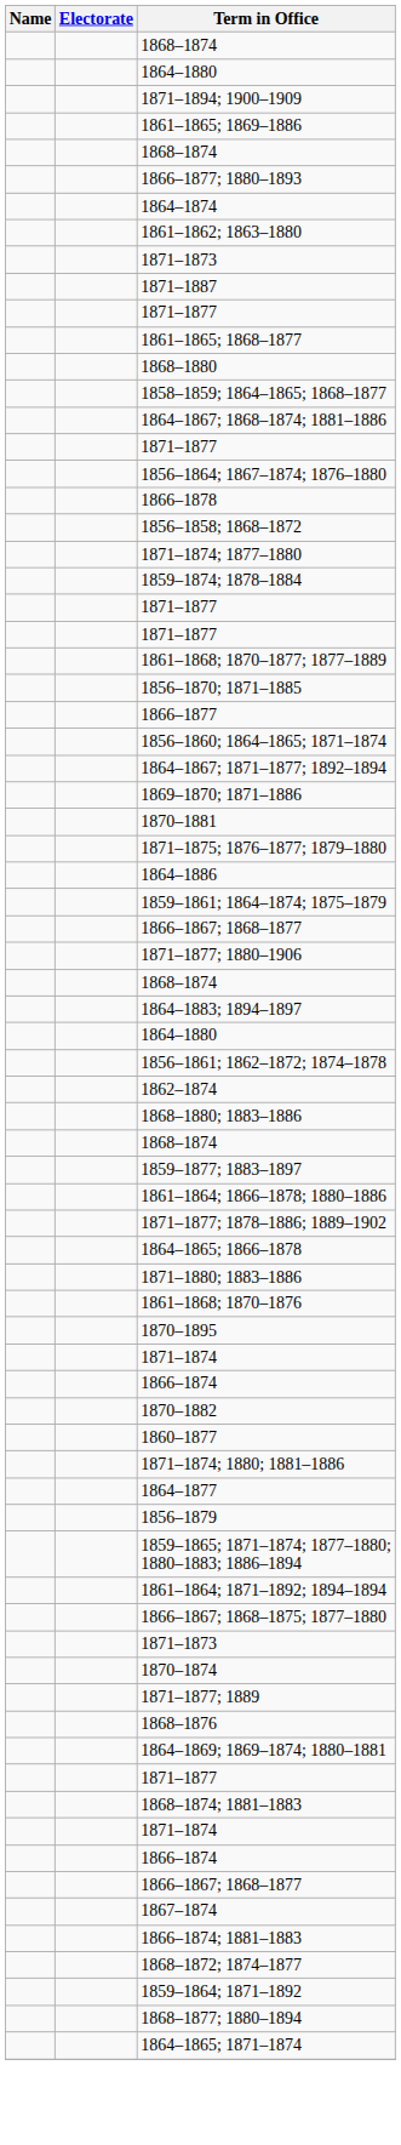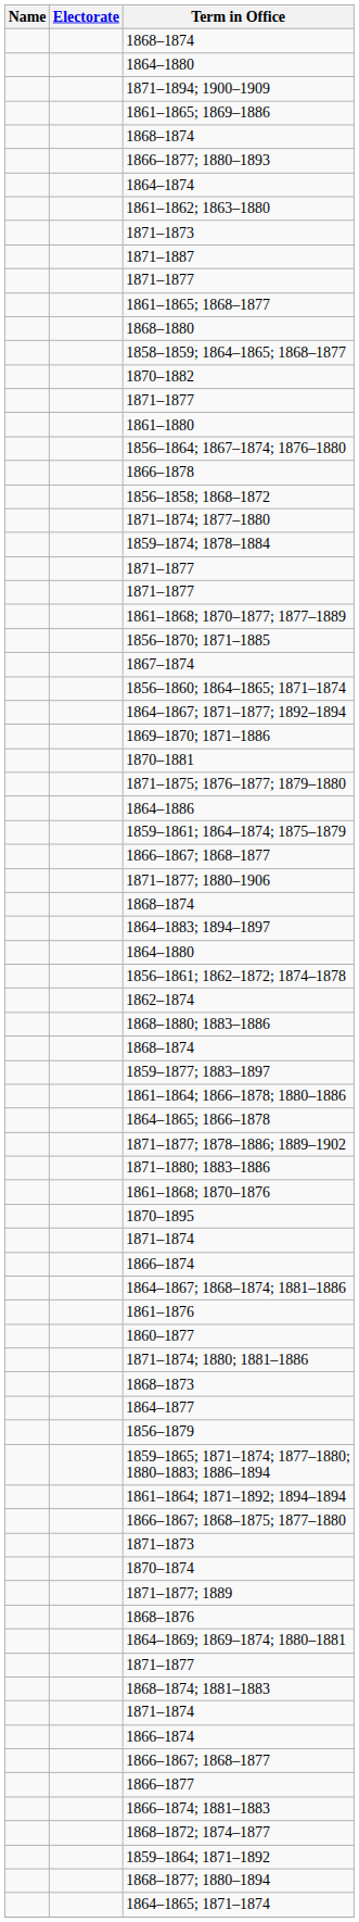rows swapped: 1864–1867; 1868–1874; 1881–1886 <-> 1870–1882
+ row: 1861–1880
rows swapped: 1866–1877 <-> 1867–1874
rows swapped: 1864–1865; 1866–1878 <-> 1871–1877; 1878–1886; 1889–1902
+ row: 1861–1876
+ row: 1868–1873
